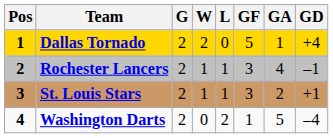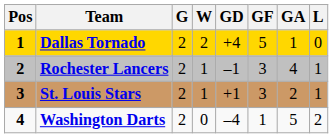columns swapped: L <-> GD
